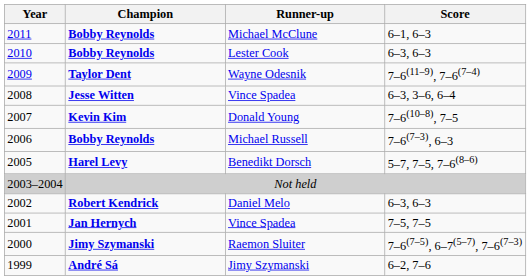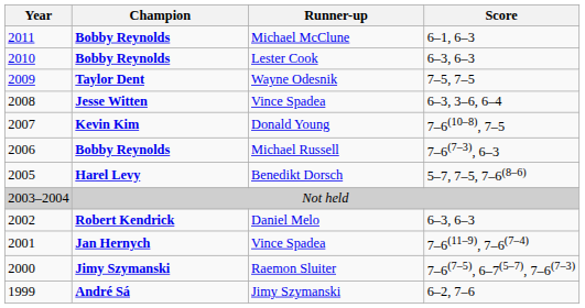Wayne Odesnik | Score: 7–6(11–9), 7–6(7–4) -> 7–5, 7–5
2001 / Vince Spadea | Score: 7–5, 7–5 -> 7–6(11–9), 7–6(7–4)
